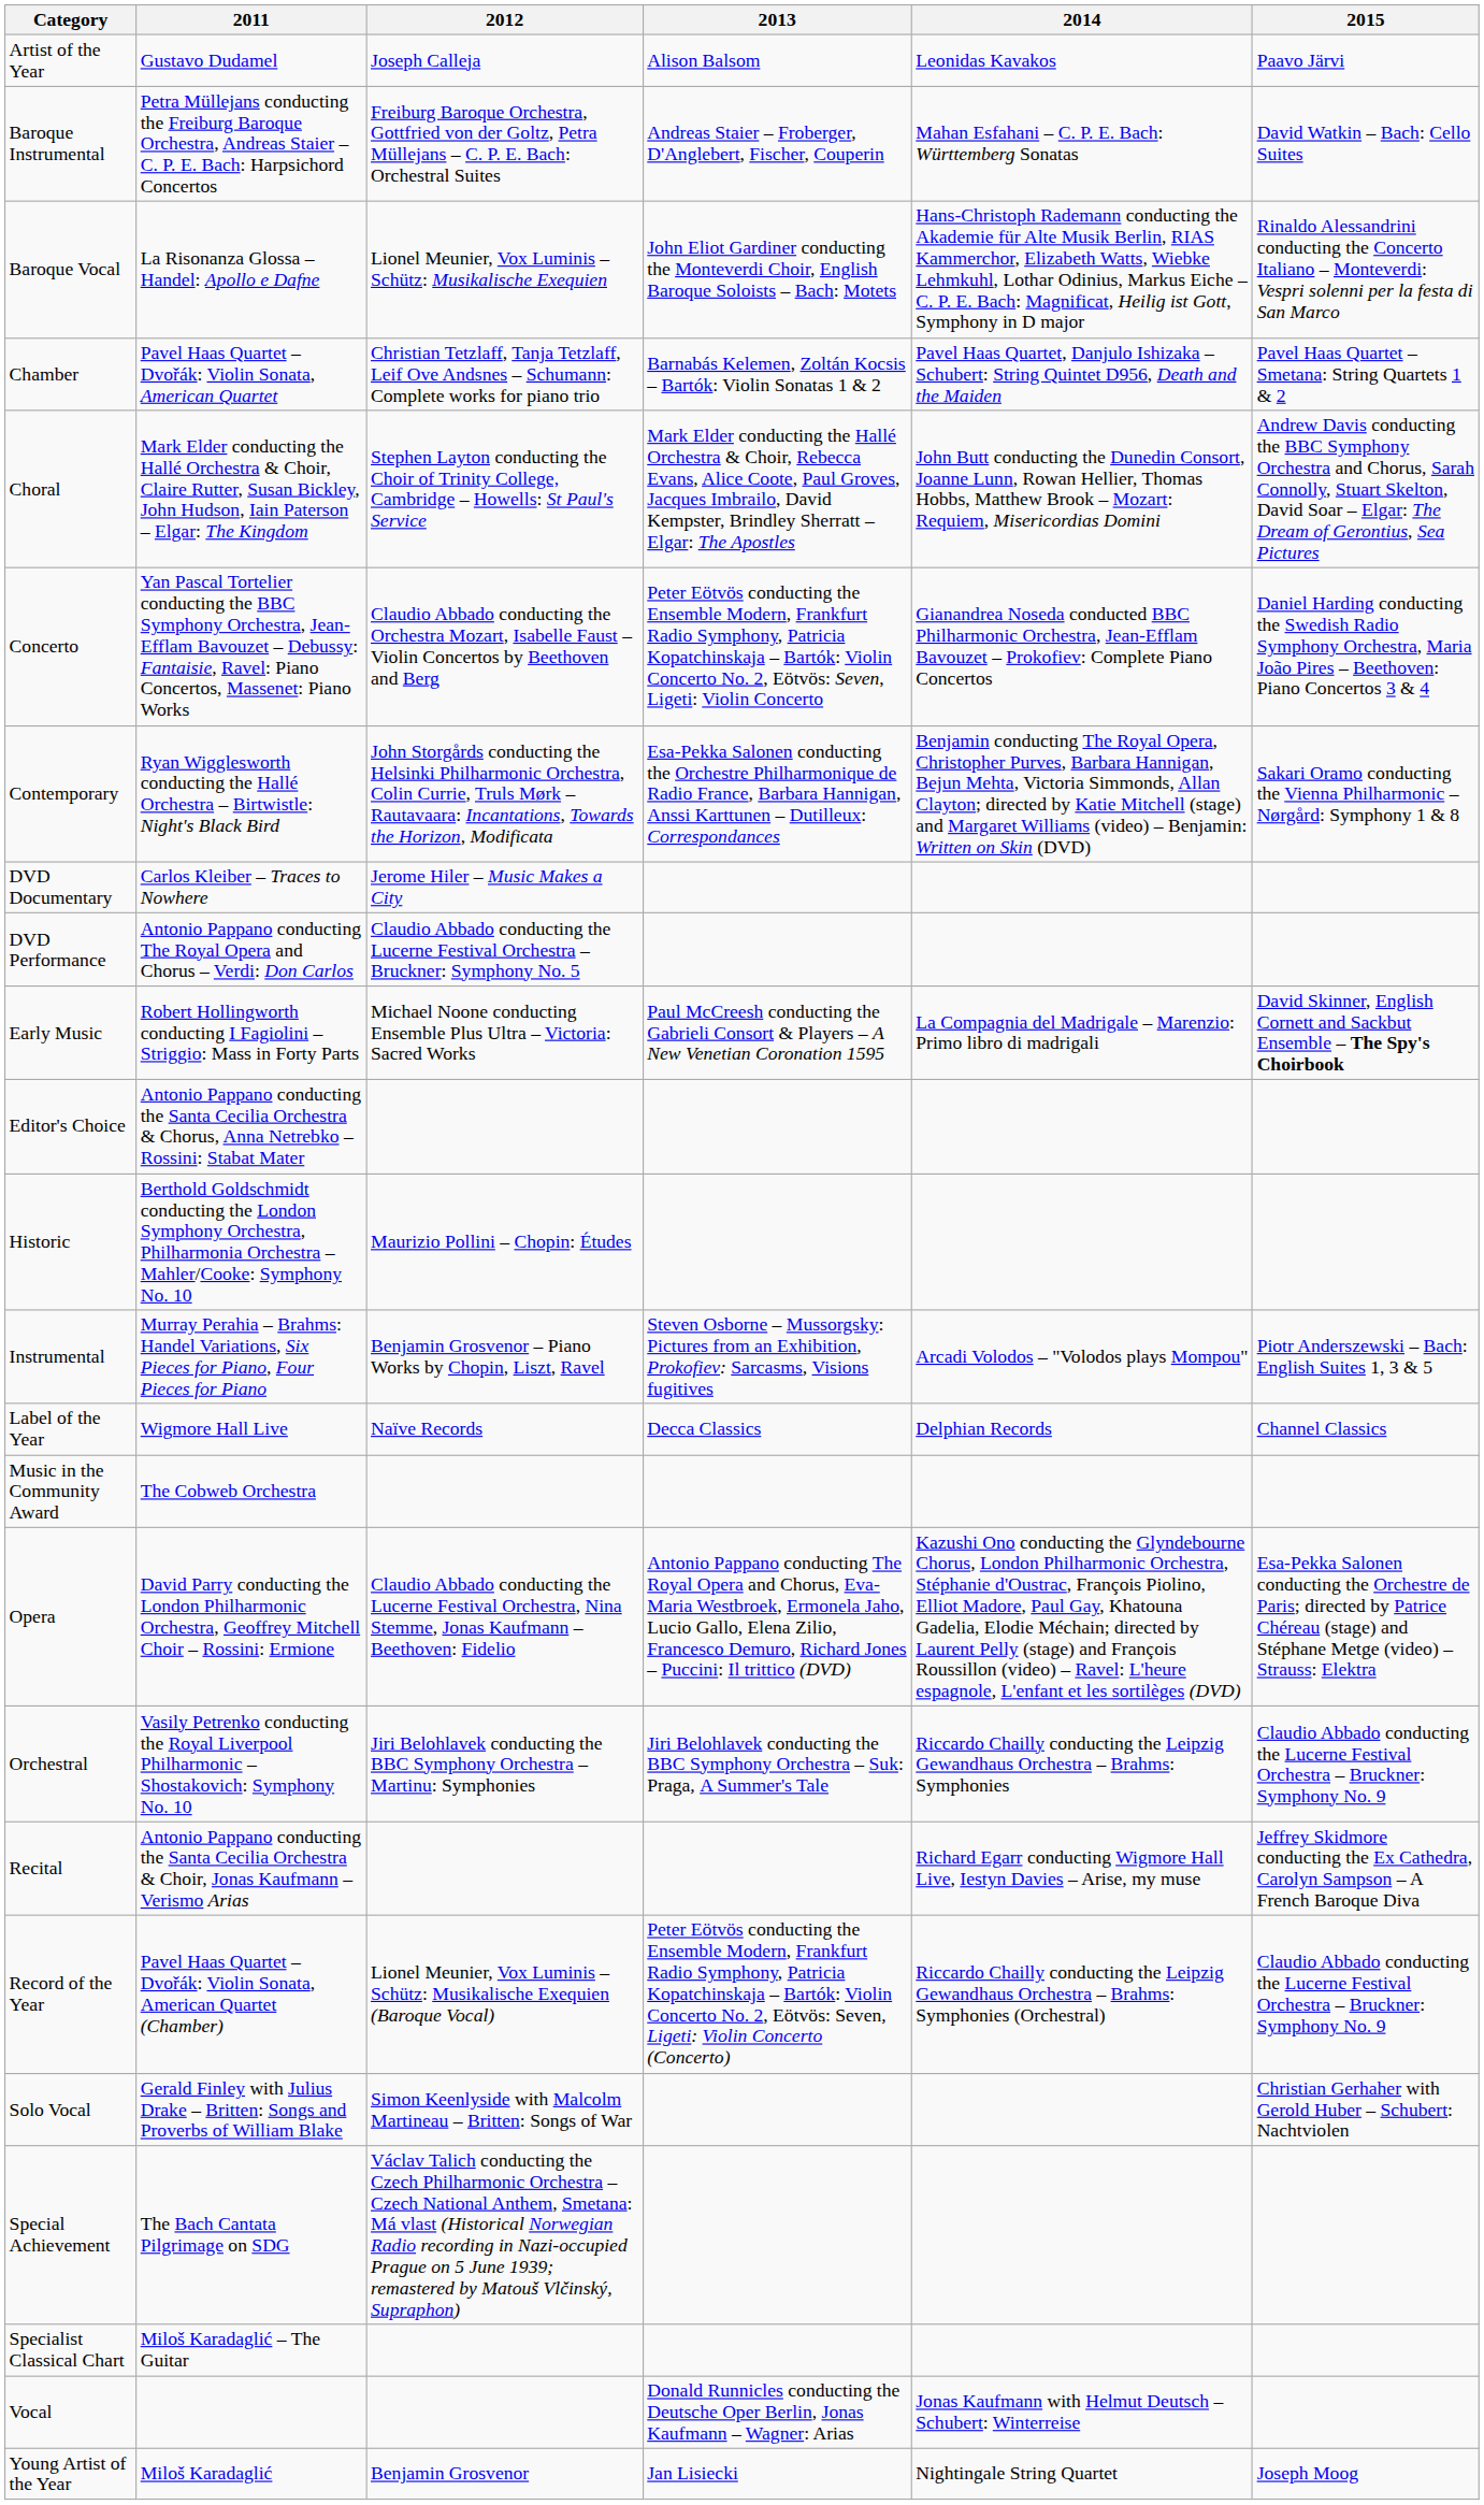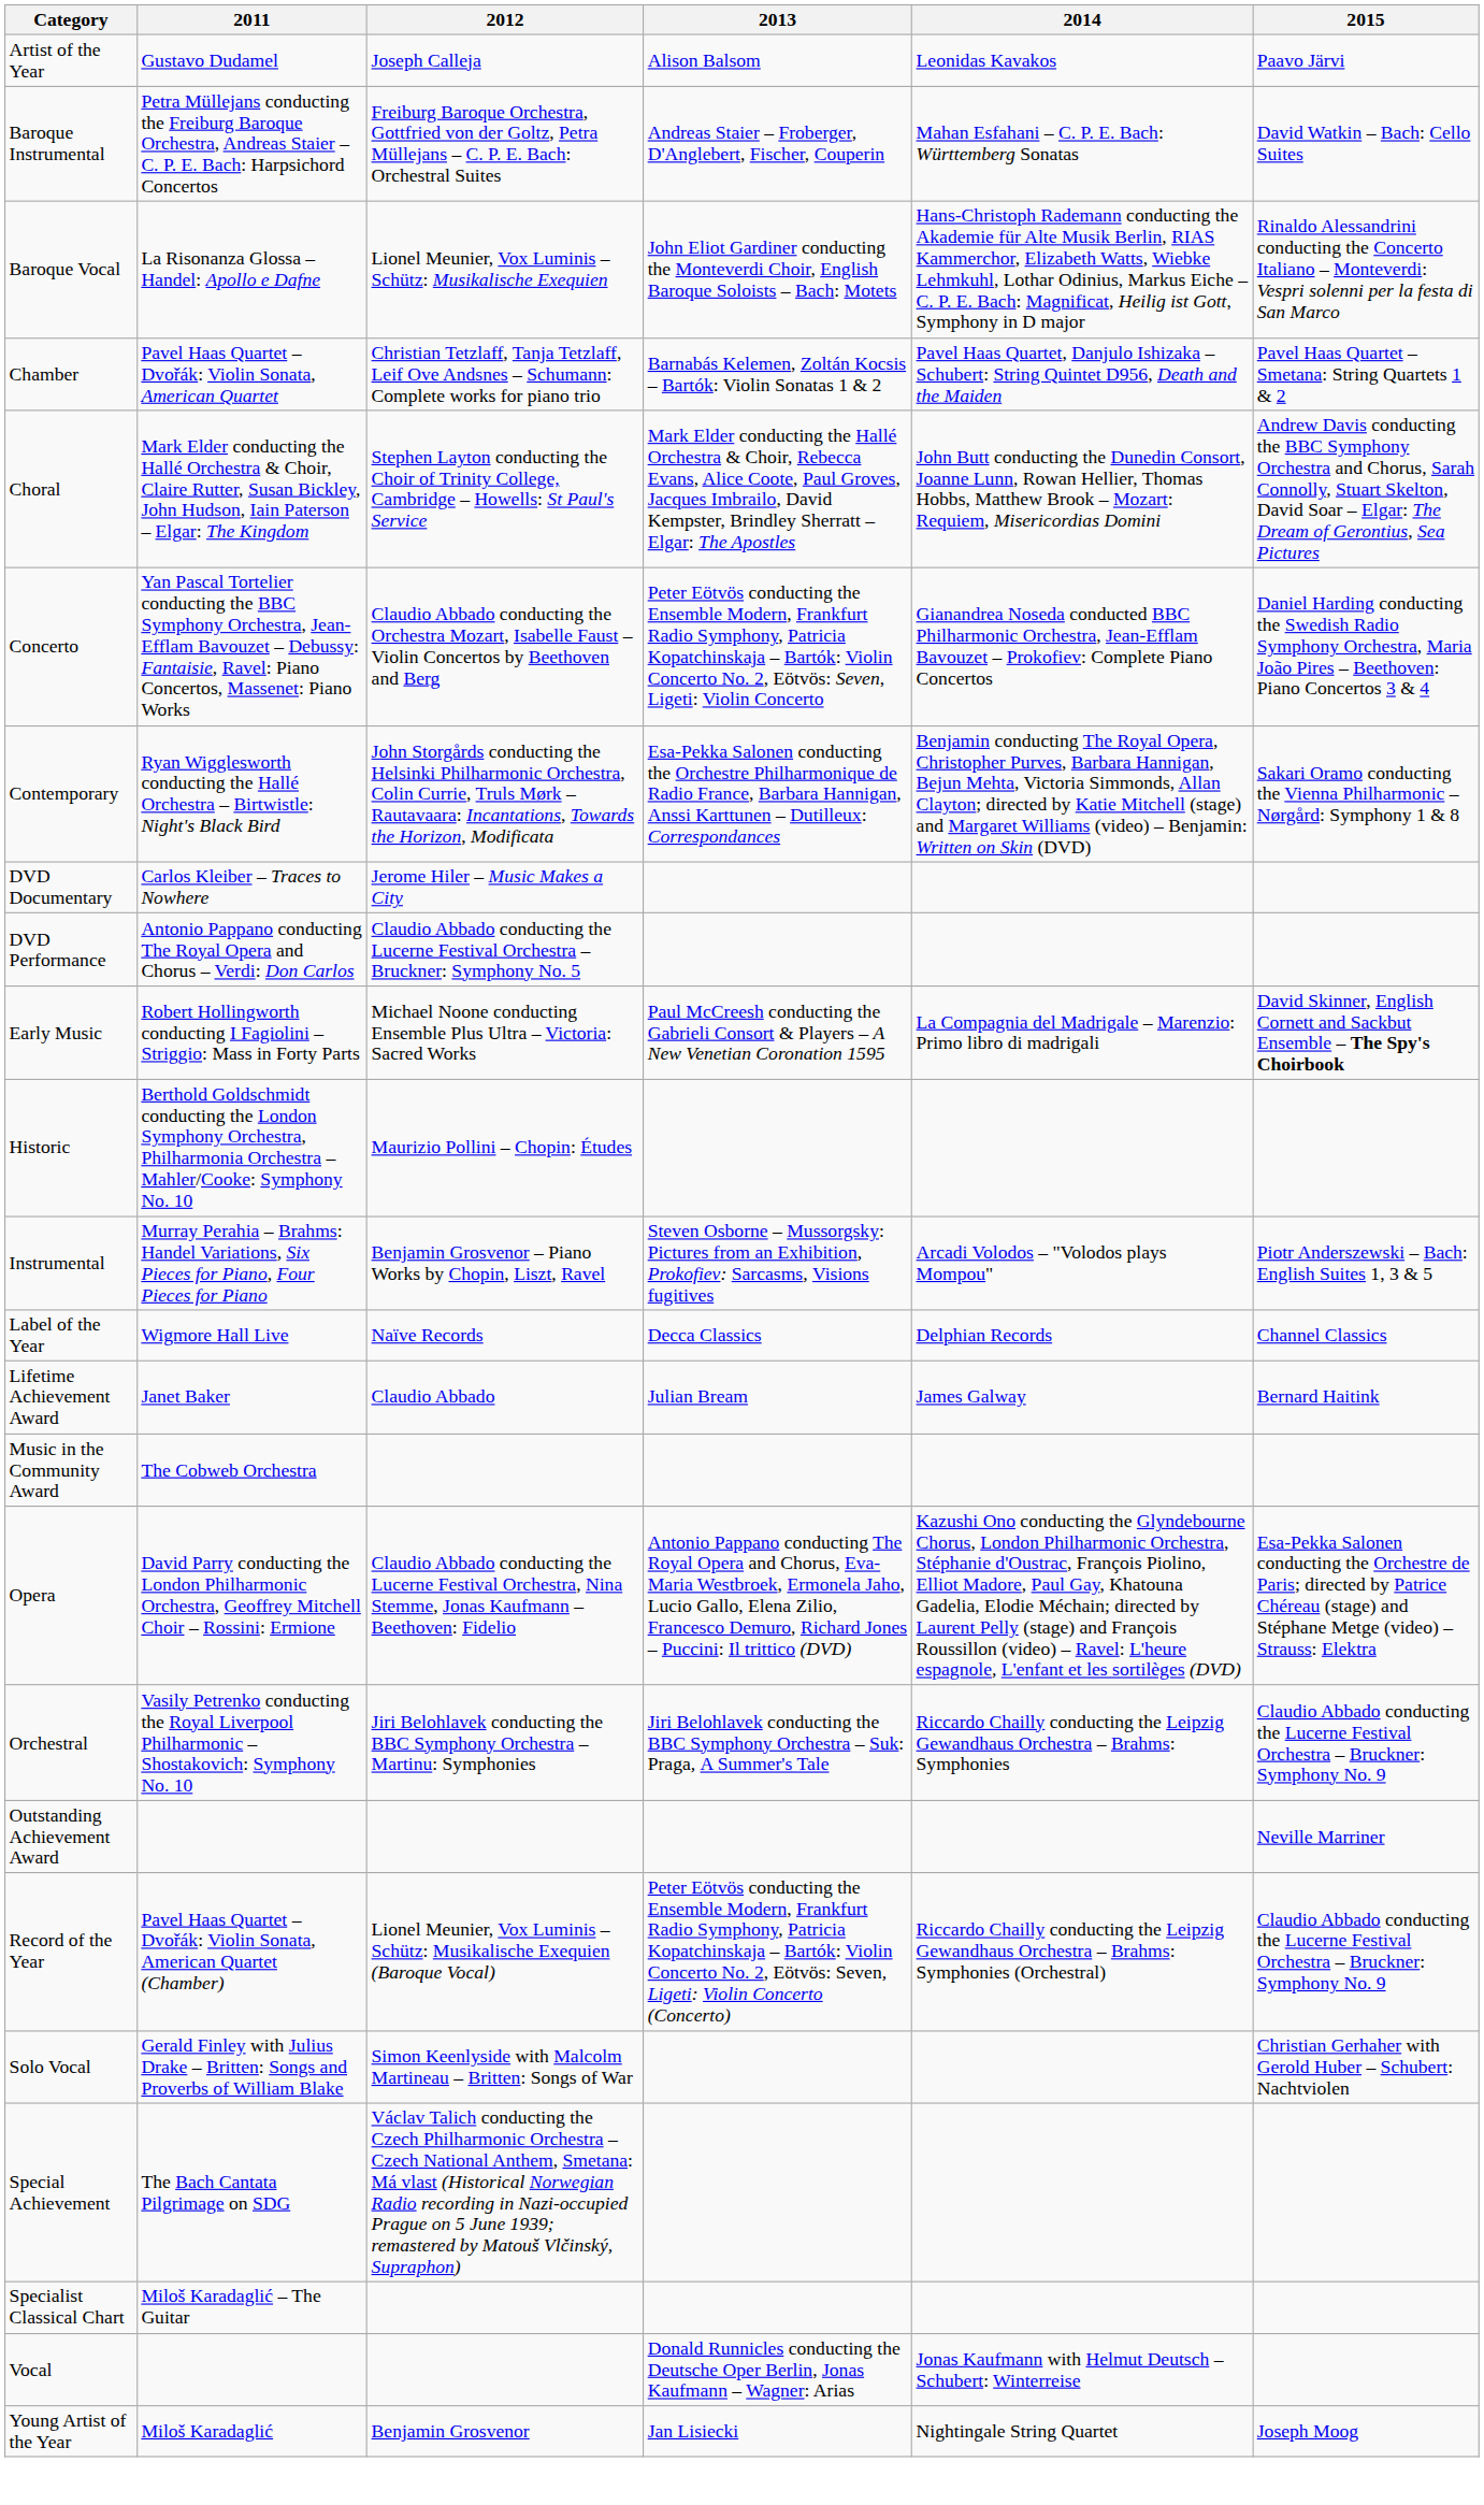- row: Editor's Choice | Antonio Pappano conducting the Santa Cecilia Orchestra & Chorus, Anna Netrebko – Rossini: Stabat Mater
+ row: Lifetime Achievement Award | Janet Baker | Claudio Abbado | Julian Bream | James Galway | Bernard Haitink
+ row: Outstanding Achievement Award | Neville Marriner
- row: Recital | Antonio Pappano conducting the Santa Cecilia Orchestra & Choir, Jonas Kaufmann – Verismo Arias | Richard Egarr conducting Wigmore Hall Live, Iestyn Davies – Arise, my muse | Jeffrey Skidmore conducting the Ex Cathedra, Carolyn Sampson – A French Baroque Diva
